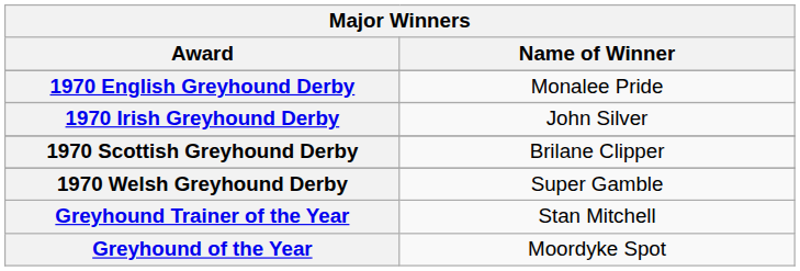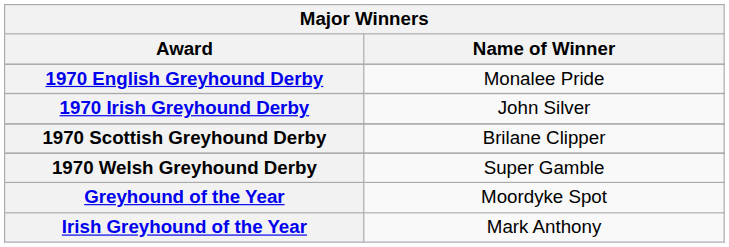- row: Greyhound Trainer of the Year | Stan Mitchell
+ row: Irish Greyhound of the Year | Mark Anthony
